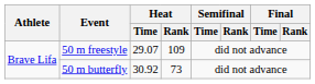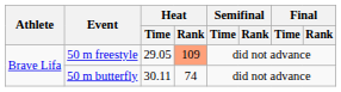50 m freestyle | Heat / Time: 29.07 -> 29.05
50 m freestyle | Heat / Rank: no background -> lightsalmon background
50 m butterfly | Heat / Time: 30.92 -> 30.11
50 m butterfly | Heat / Rank: 73 -> 74
